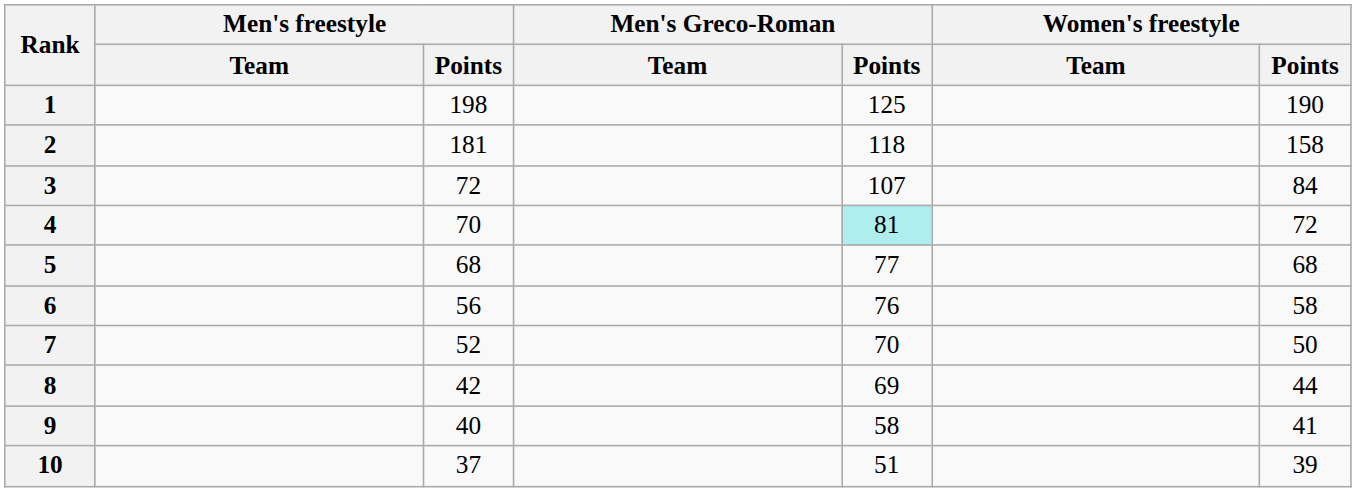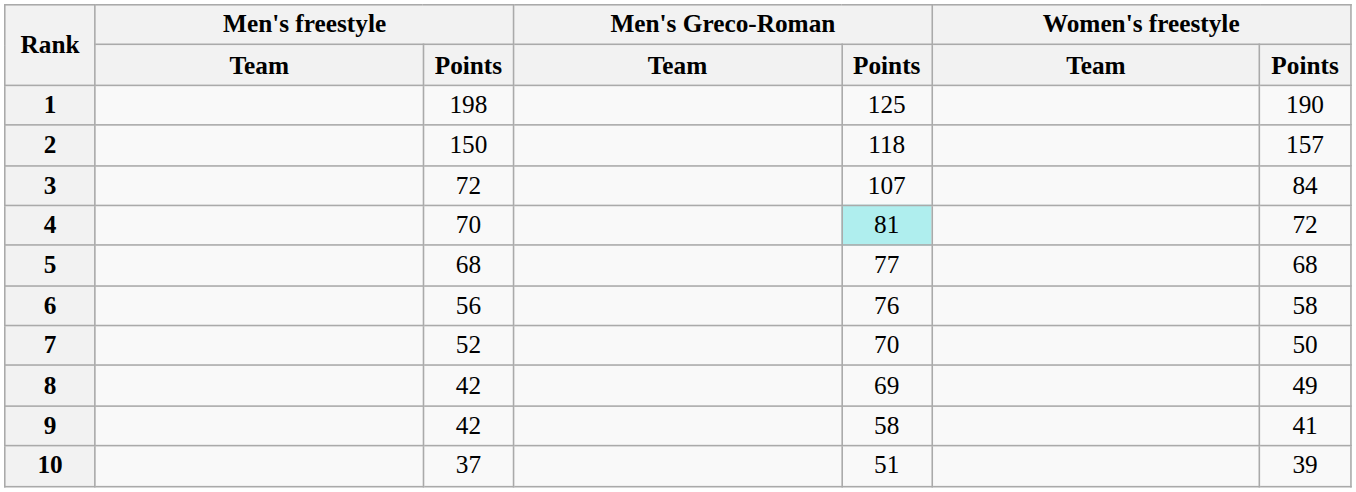2 | Men's freestyle / Points: 181 -> 150
2 | Women's freestyle / Points: 158 -> 157
8 | Women's freestyle / Points: 44 -> 49
9 | Men's freestyle / Points: 40 -> 42
